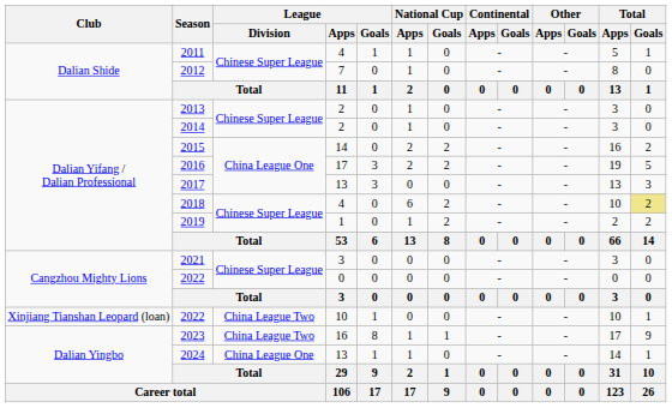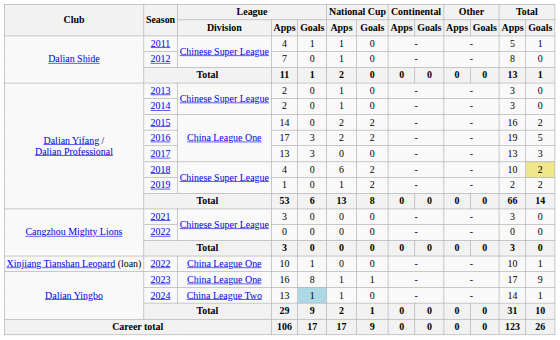2022 / 10 | League / Division: China League Two -> China League One
2023 | League / Division: China League Two -> China League One
2024 | League / Division: China League One -> China League Two
2024 | League / Goals: no background -> lightblue background
